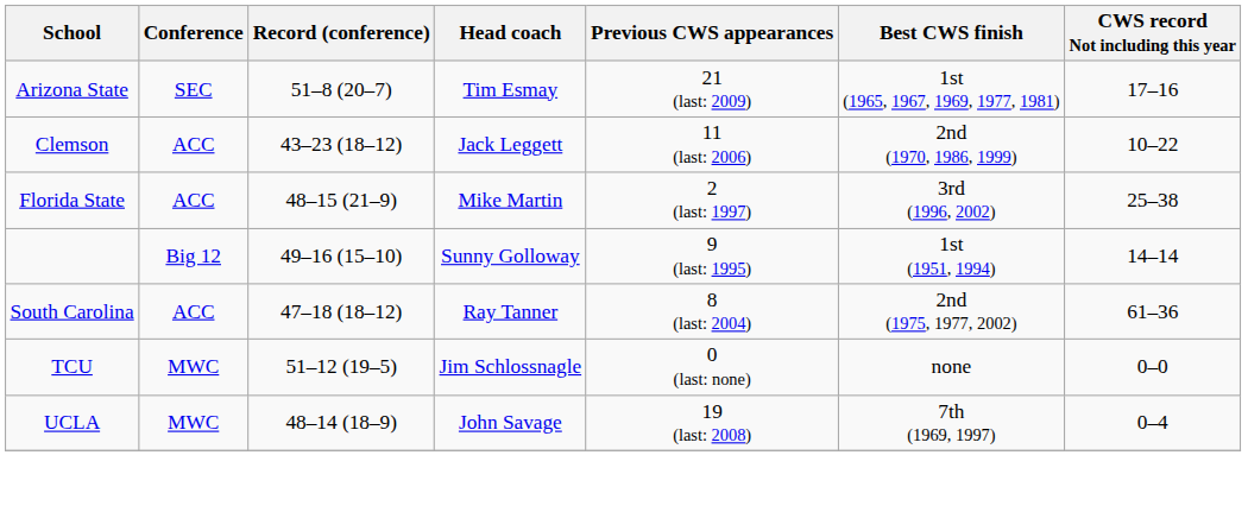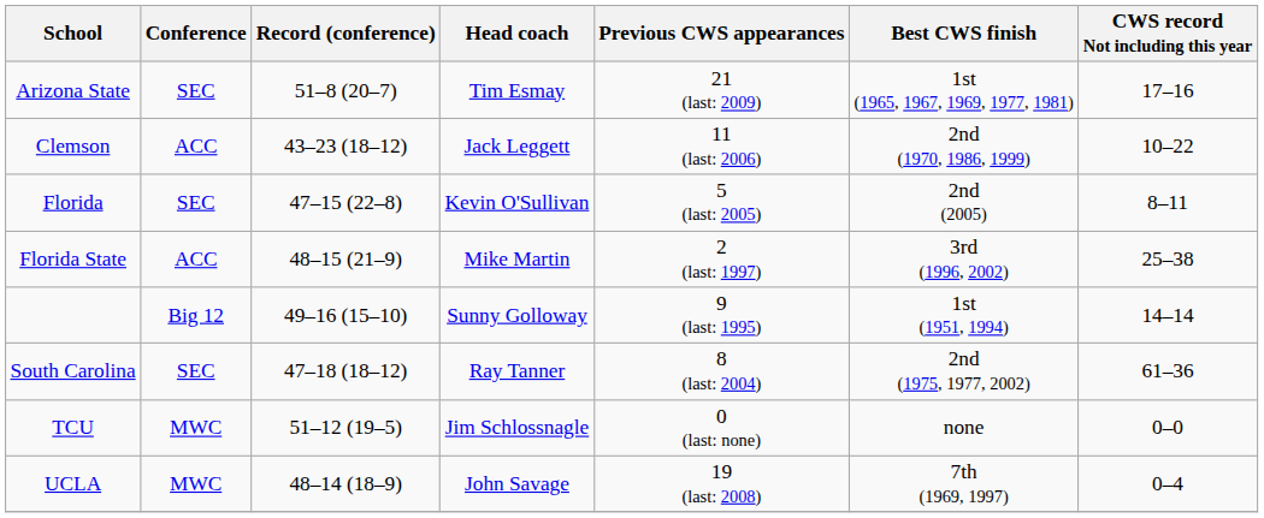+ row: Florida | SEC | 47–15 (22–8) | Kevin O'Sullivan | 5 (last: 2005) | 2nd (2005) | 8–11
South Carolina | Conference: ACC -> SEC
